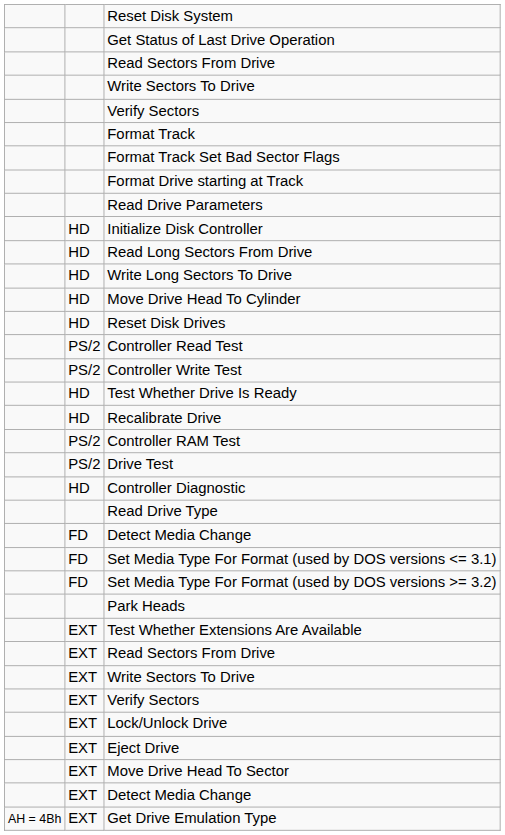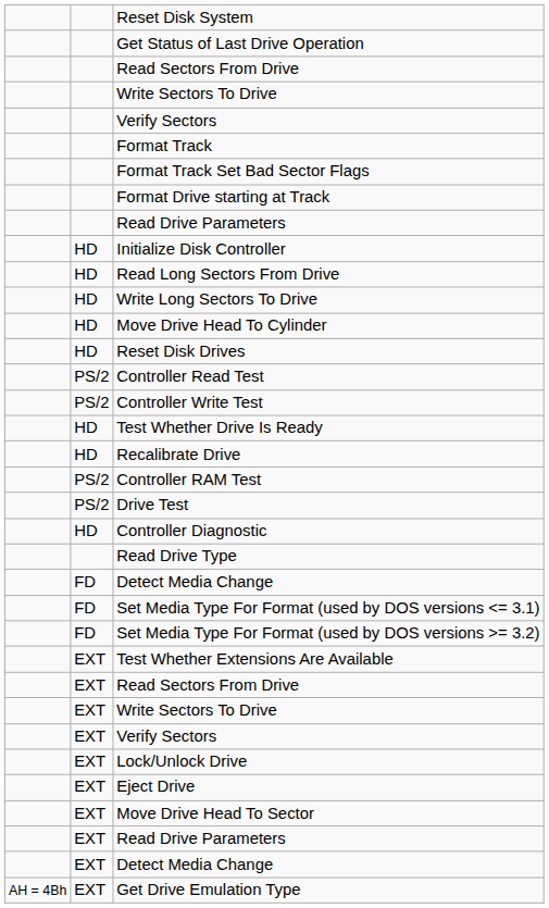- row: Park Heads
+ row: EXT | Read Drive Parameters
